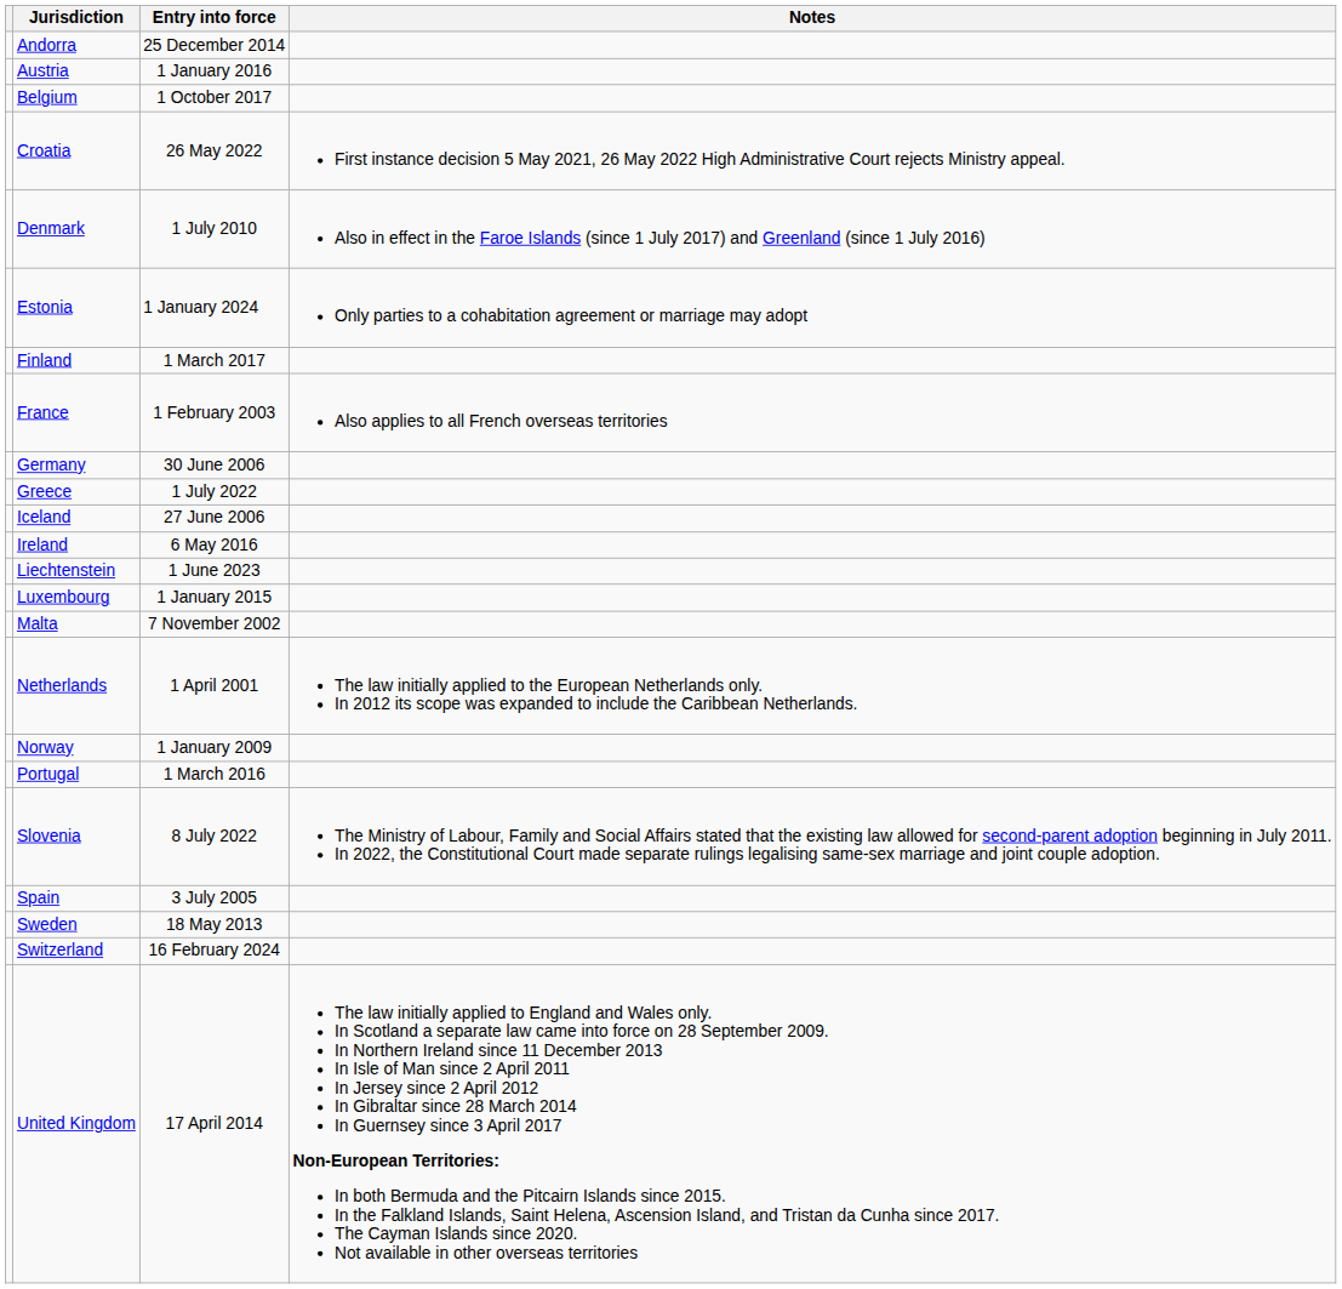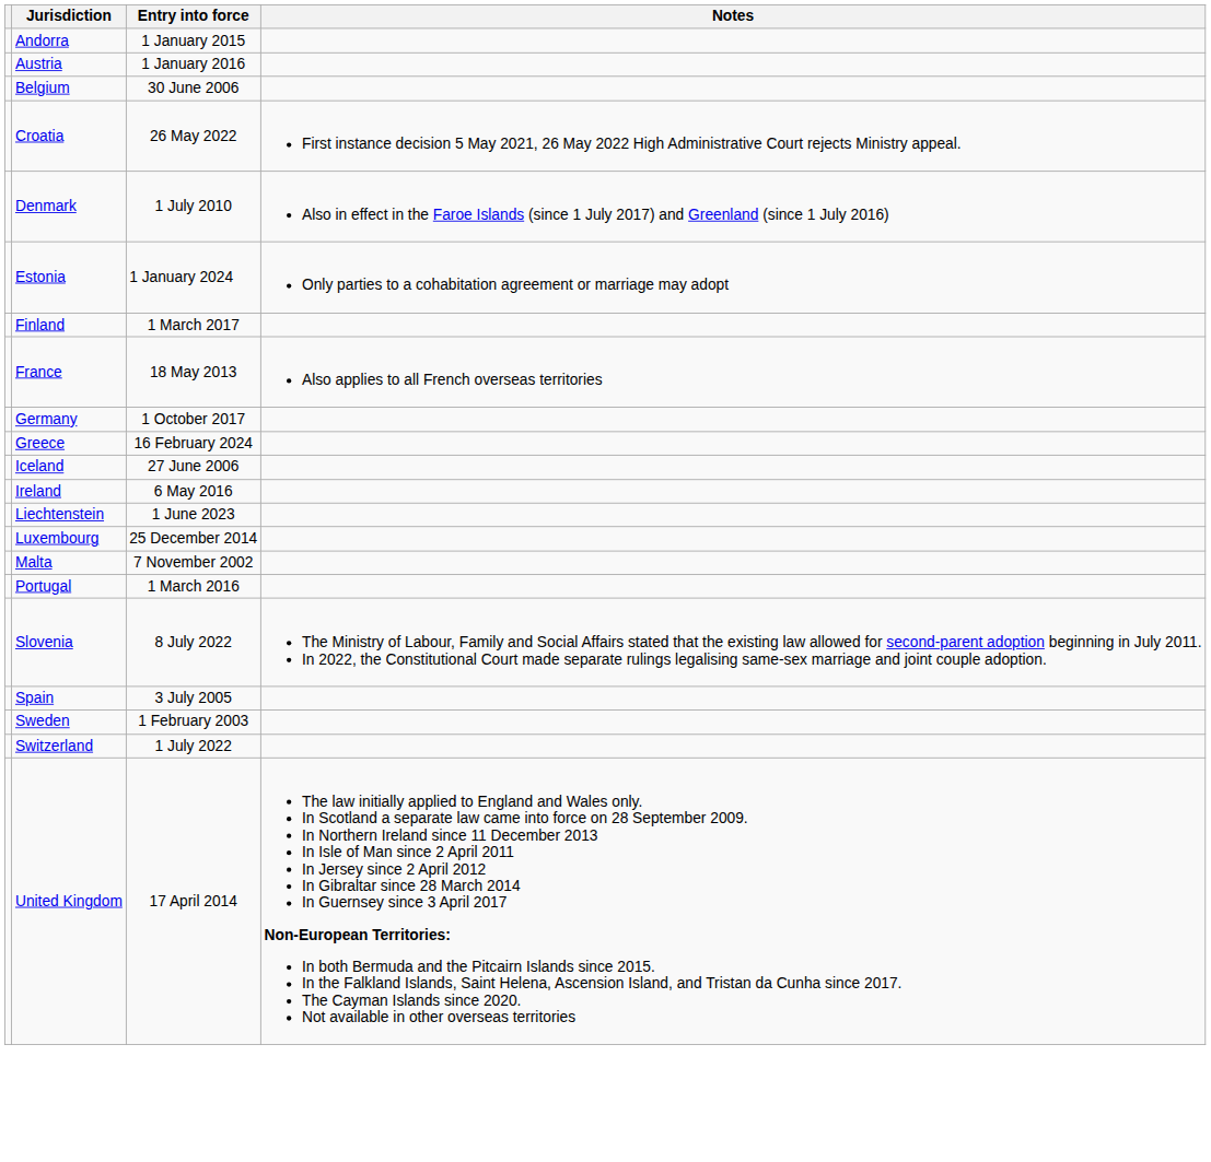Andorra | Entry into force: 25 December 2014 -> 1 January 2015
Belgium | Entry into force: 1 October 2017 -> 30 June 2006
France | Entry into force: 1 February 2003 -> 18 May 2013
Germany | Entry into force: 30 June 2006 -> 1 October 2017
Greece | Entry into force: 1 July 2022 -> 16 February 2024
Luxembourg | Entry into force: 1 January 2015 -> 25 December 2014
- row: Netherlands | 1 April 2001 | The law initially applied to the European Netherlands only. In 2012 its scope was expanded to include the Caribbean Netherlands.
- row: Norway | 1 January 2009
Sweden | Entry into force: 18 May 2013 -> 1 February 2003
Switzerland | Entry into force: 16 February 2024 -> 1 July 2022
